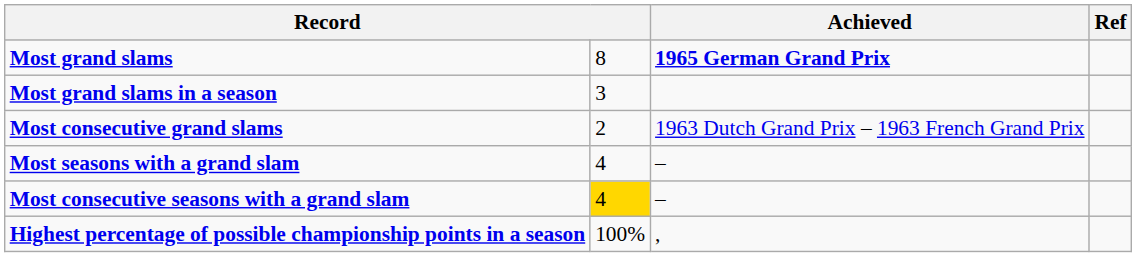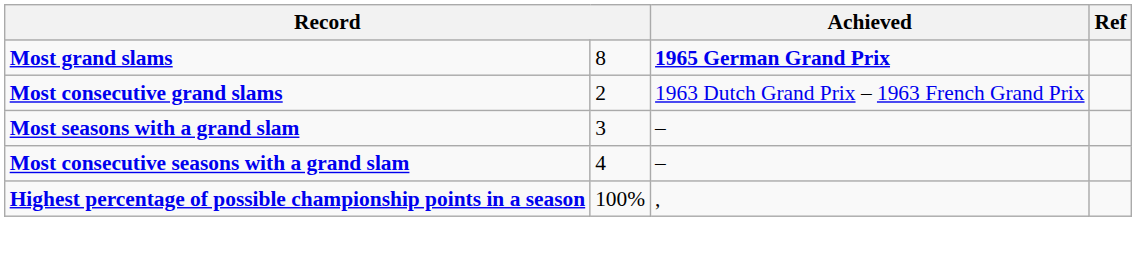- row: Most grand slams in a season | 3
Most seasons with a grand slam | column 2: 4 -> 3
Most consecutive seasons with a grand slam | column 2: gold background -> no background
